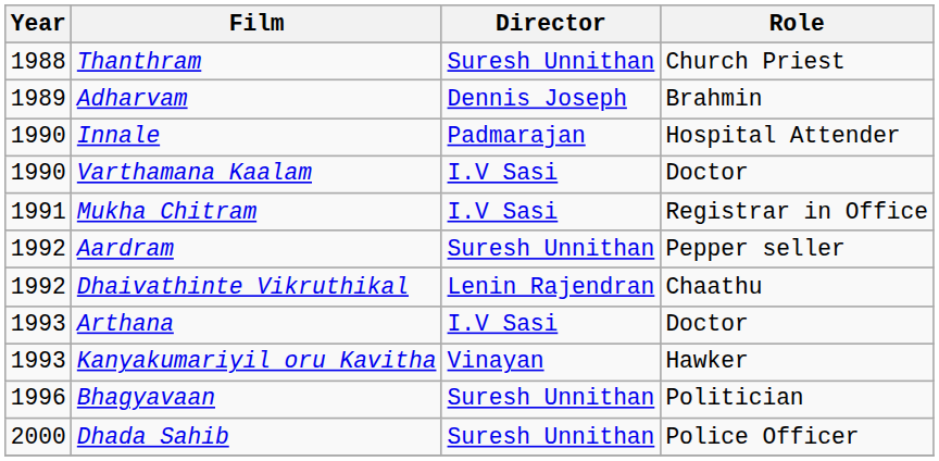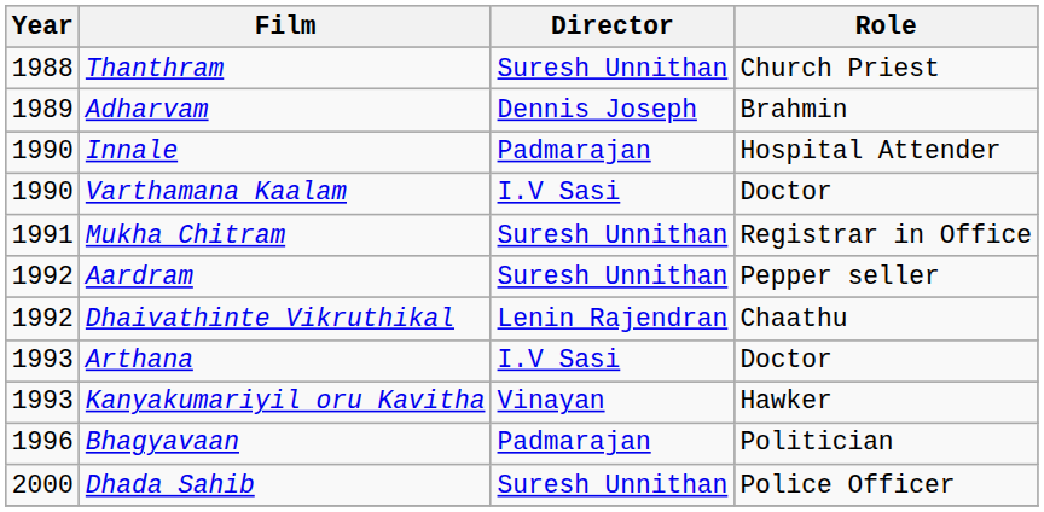Mukha Chitram | Director: I.V Sasi -> Suresh Unnithan
Bhagyavaan | Director: Suresh Unnithan -> Padmarajan
